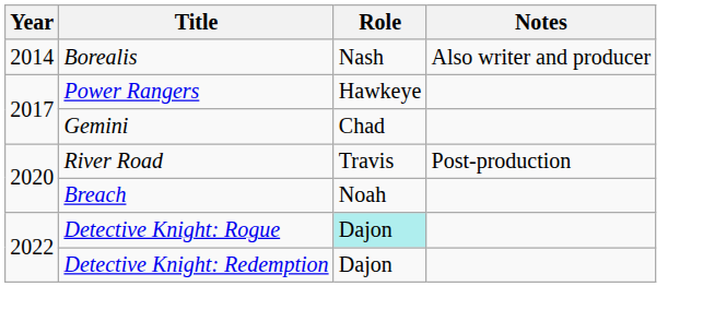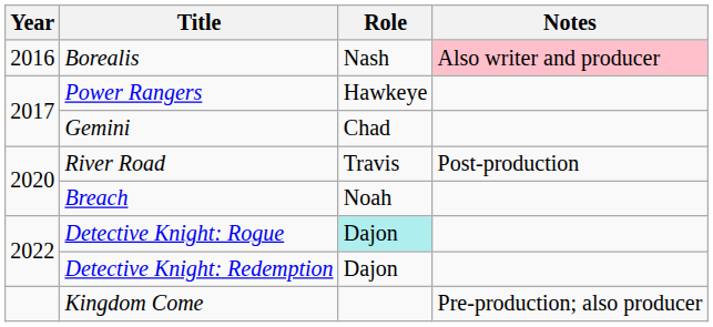Borealis | Year: 2014 -> 2016
Borealis | Notes: no background -> pink background
+ row: Kingdom Come | Pre-production; also producer
